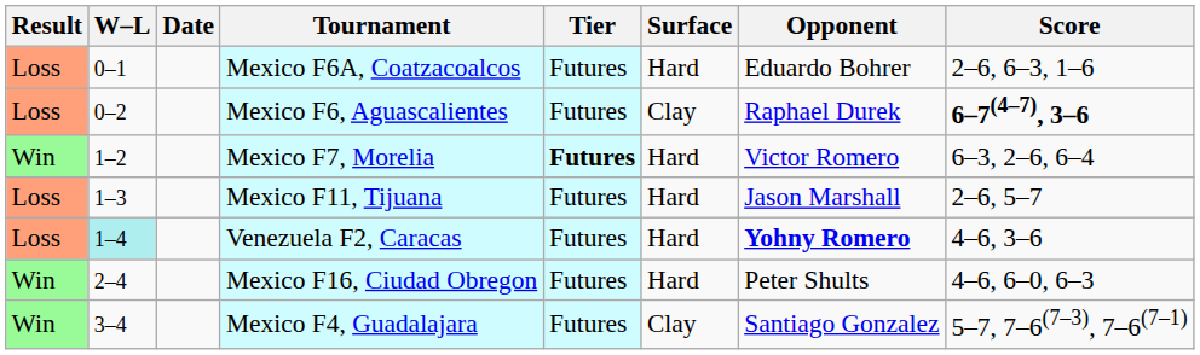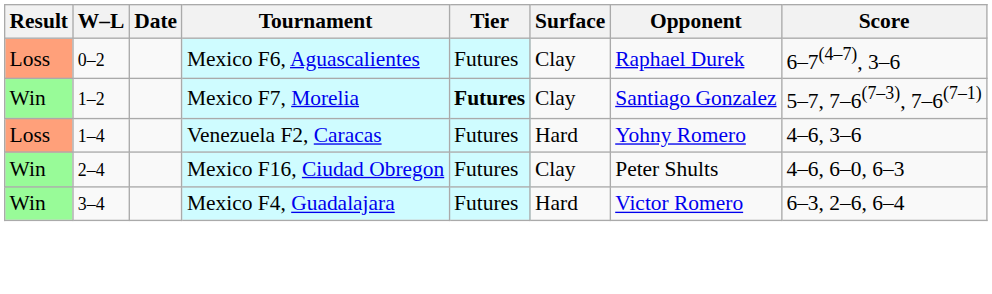- row: Loss | 0–1 | Mexico F6A, Coatzacoalcos | Futures | Hard | Eduardo Bohrer | 2–6, 6–3, 1–6
Mexico F6, Aguascalientes | Score: bold -> normal
Mexico F7, Morelia | Surface: Hard -> Clay
Mexico F7, Morelia | Opponent: Victor Romero -> Santiago Gonzalez
Mexico F7, Morelia | Score: 6–3, 2–6, 6–4 -> 5–7, 7–6(7–3), 7–6(7–1)
- row: Loss | 1–3 | Mexico F11, Tijuana | Futures | Hard | Jason Marshall | 2–6, 5–7
Venezuela F2, Caracas | W–L: paleturquoise background -> no background
Venezuela F2, Caracas | Opponent: bold -> normal
Mexico F16, Ciudad Obregon | Surface: Hard -> Clay
Mexico F4, Guadalajara | Surface: Clay -> Hard
Mexico F4, Guadalajara | Opponent: Santiago Gonzalez -> Victor Romero
Mexico F4, Guadalajara | Score: 5–7, 7–6(7–3), 7–6(7–1) -> 6–3, 2–6, 6–4
